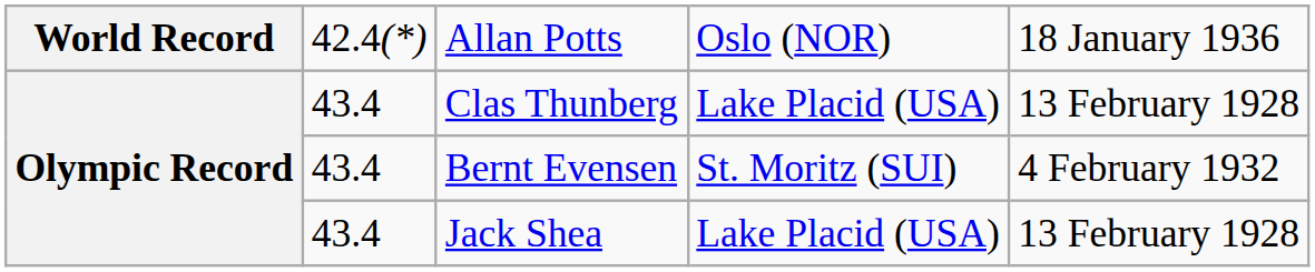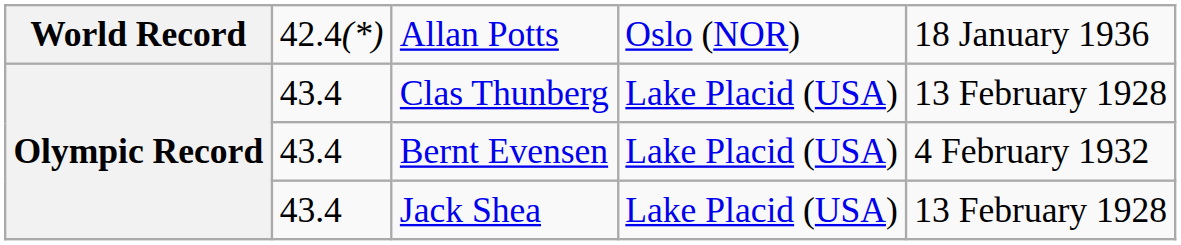Bernt Evensen | column 4: St. Moritz (SUI) -> Lake Placid (USA)
